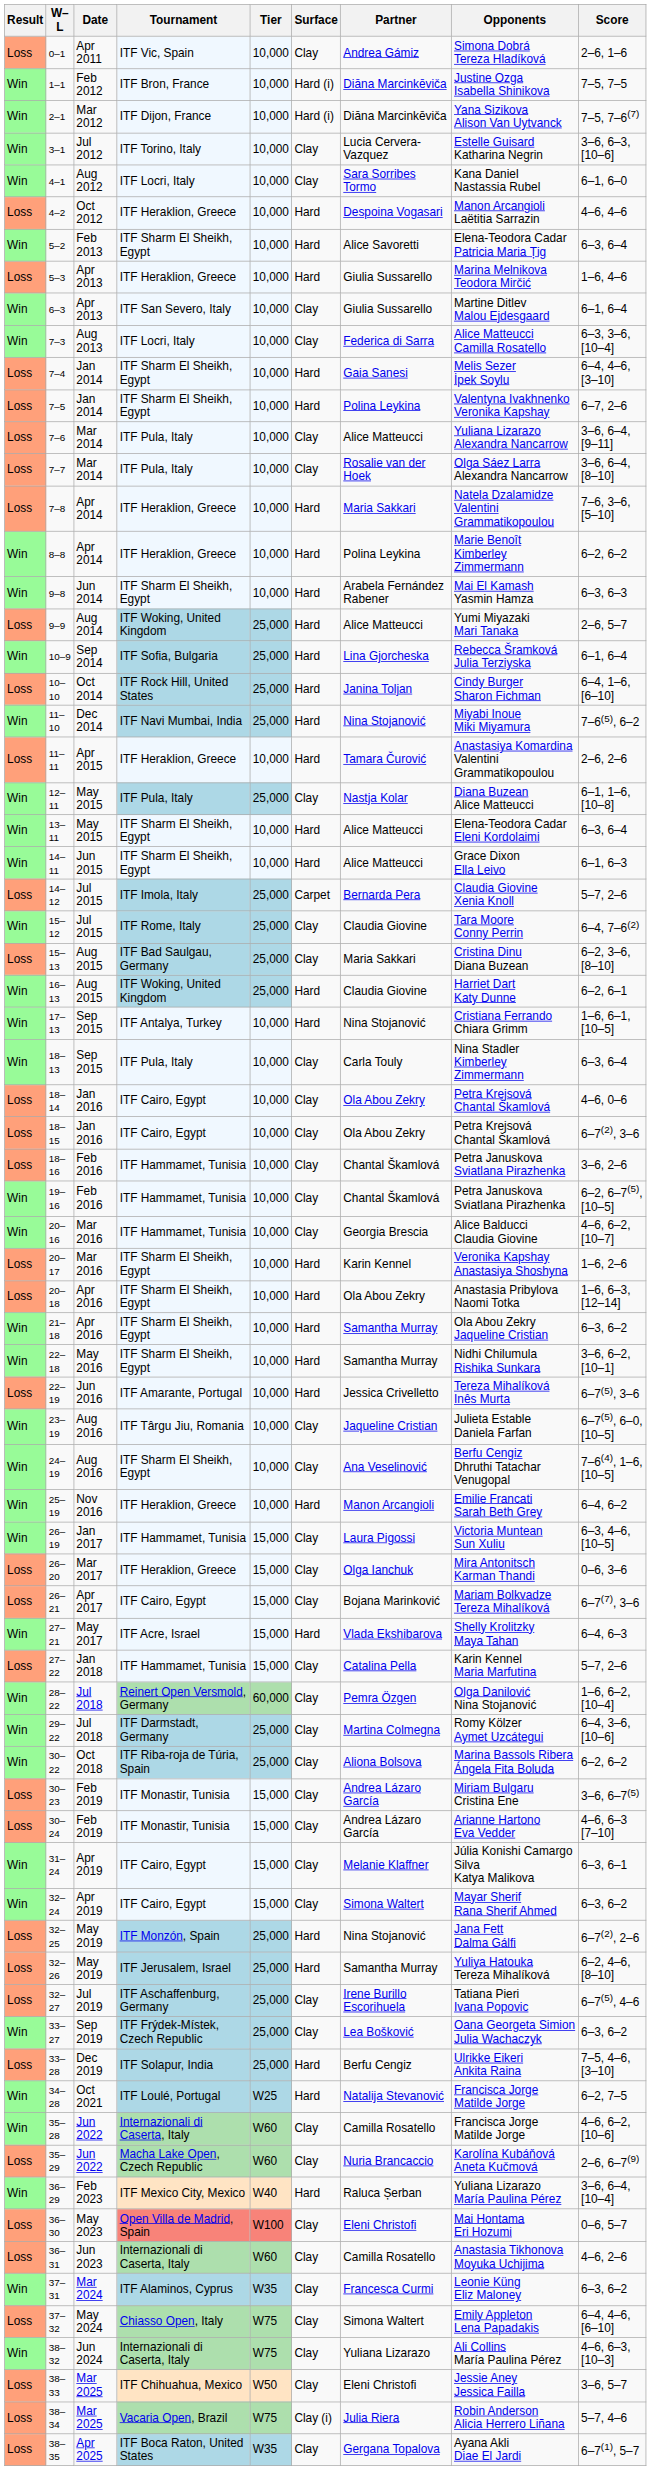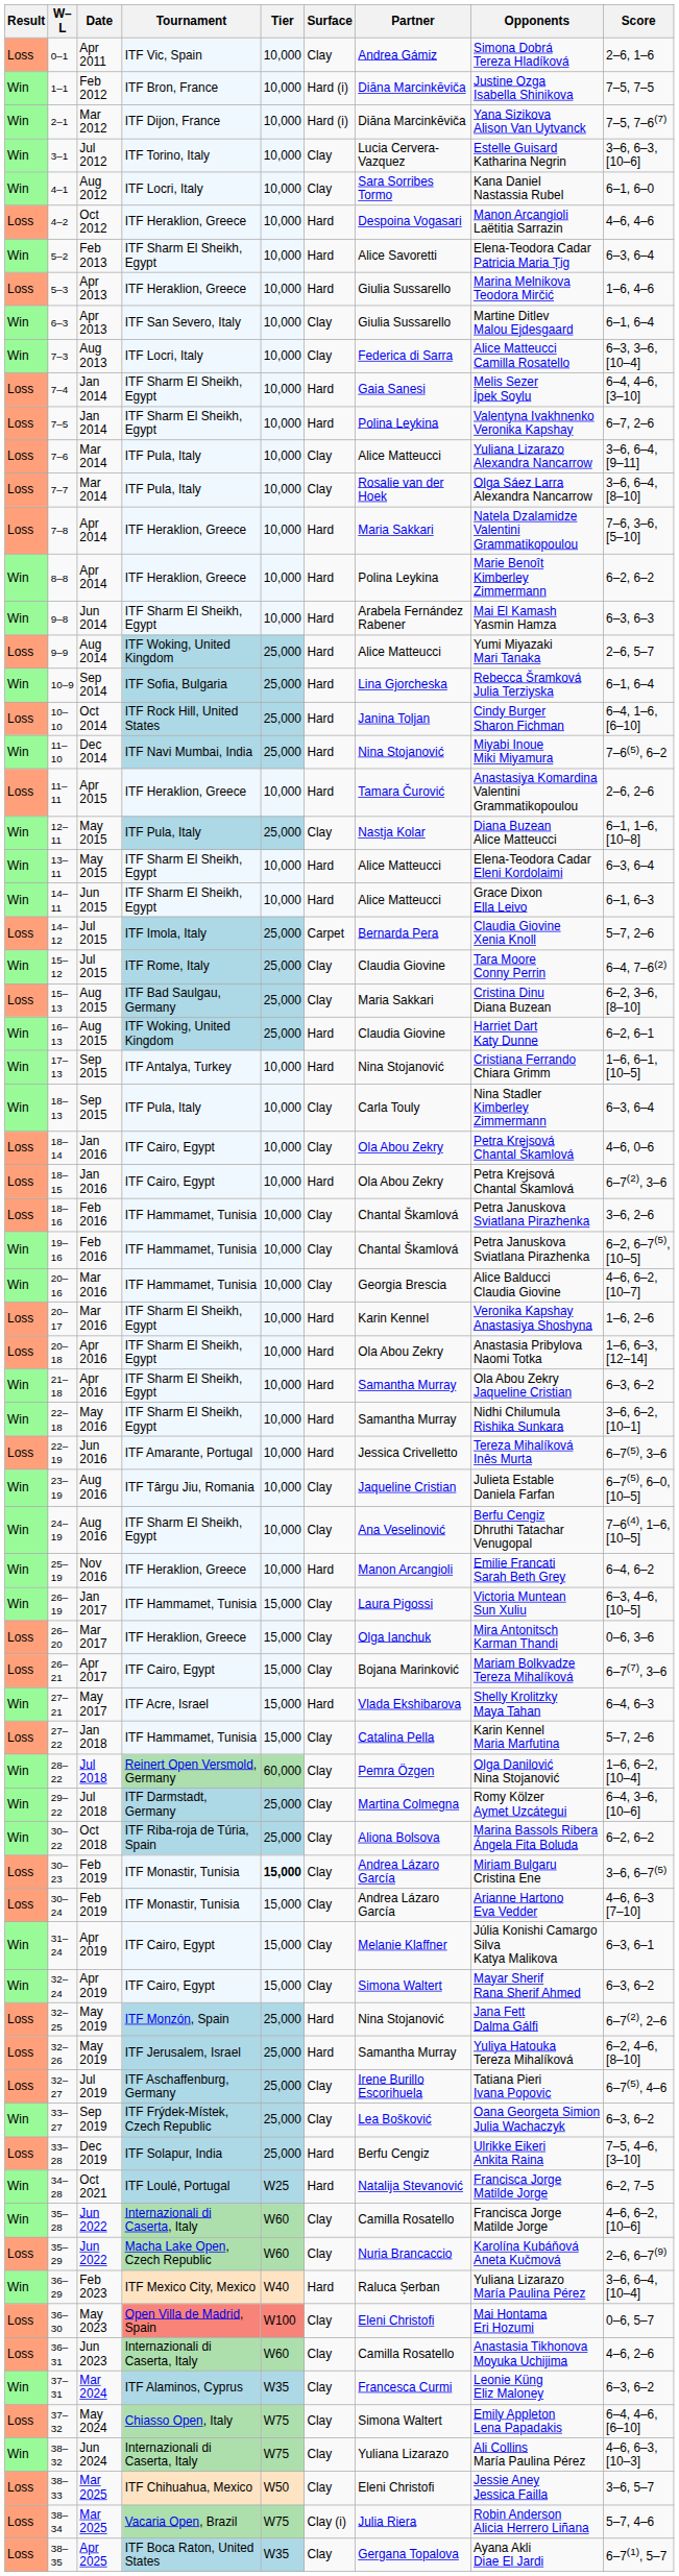18–15 | Surface: Clay -> Hard
30–23 | Tier: normal -> bold
